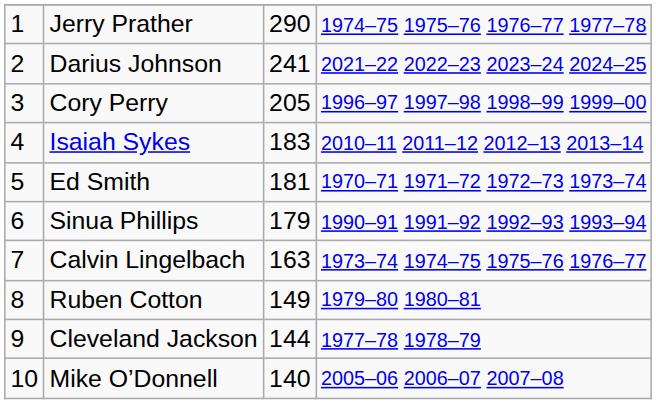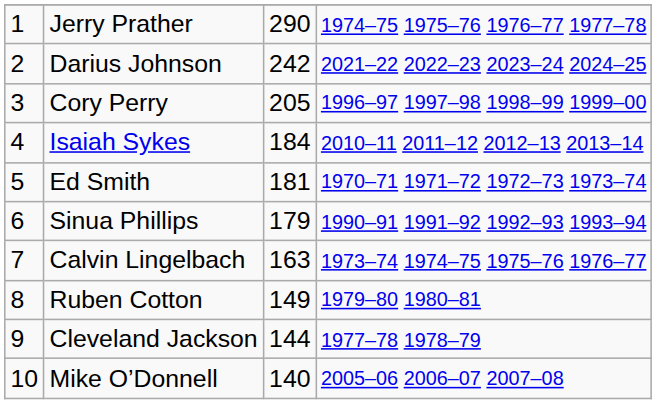Darius Johnson | column 3: 241 -> 242
Isaiah Sykes | column 3: 183 -> 184
